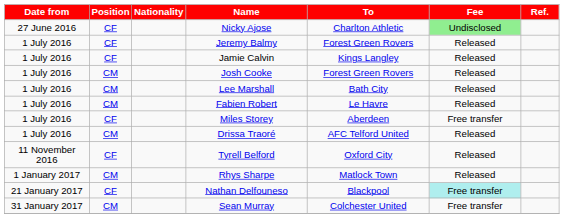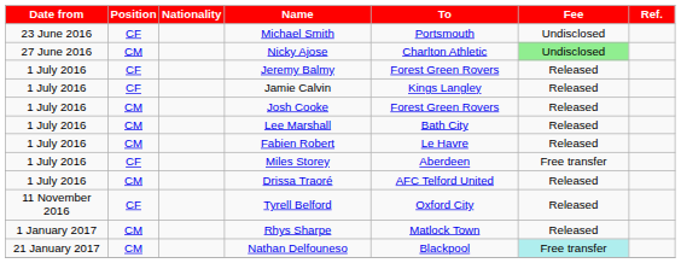+ row: 23 June 2016 | CF | Michael Smith | Portsmouth | Undisclosed
Nicky Ajose | Position: CF -> CM
Nathan Delfouneso | Position: CF -> CM
- row: 31 January 2017 | CM | Sean Murray | Colchester United | Free transfer
